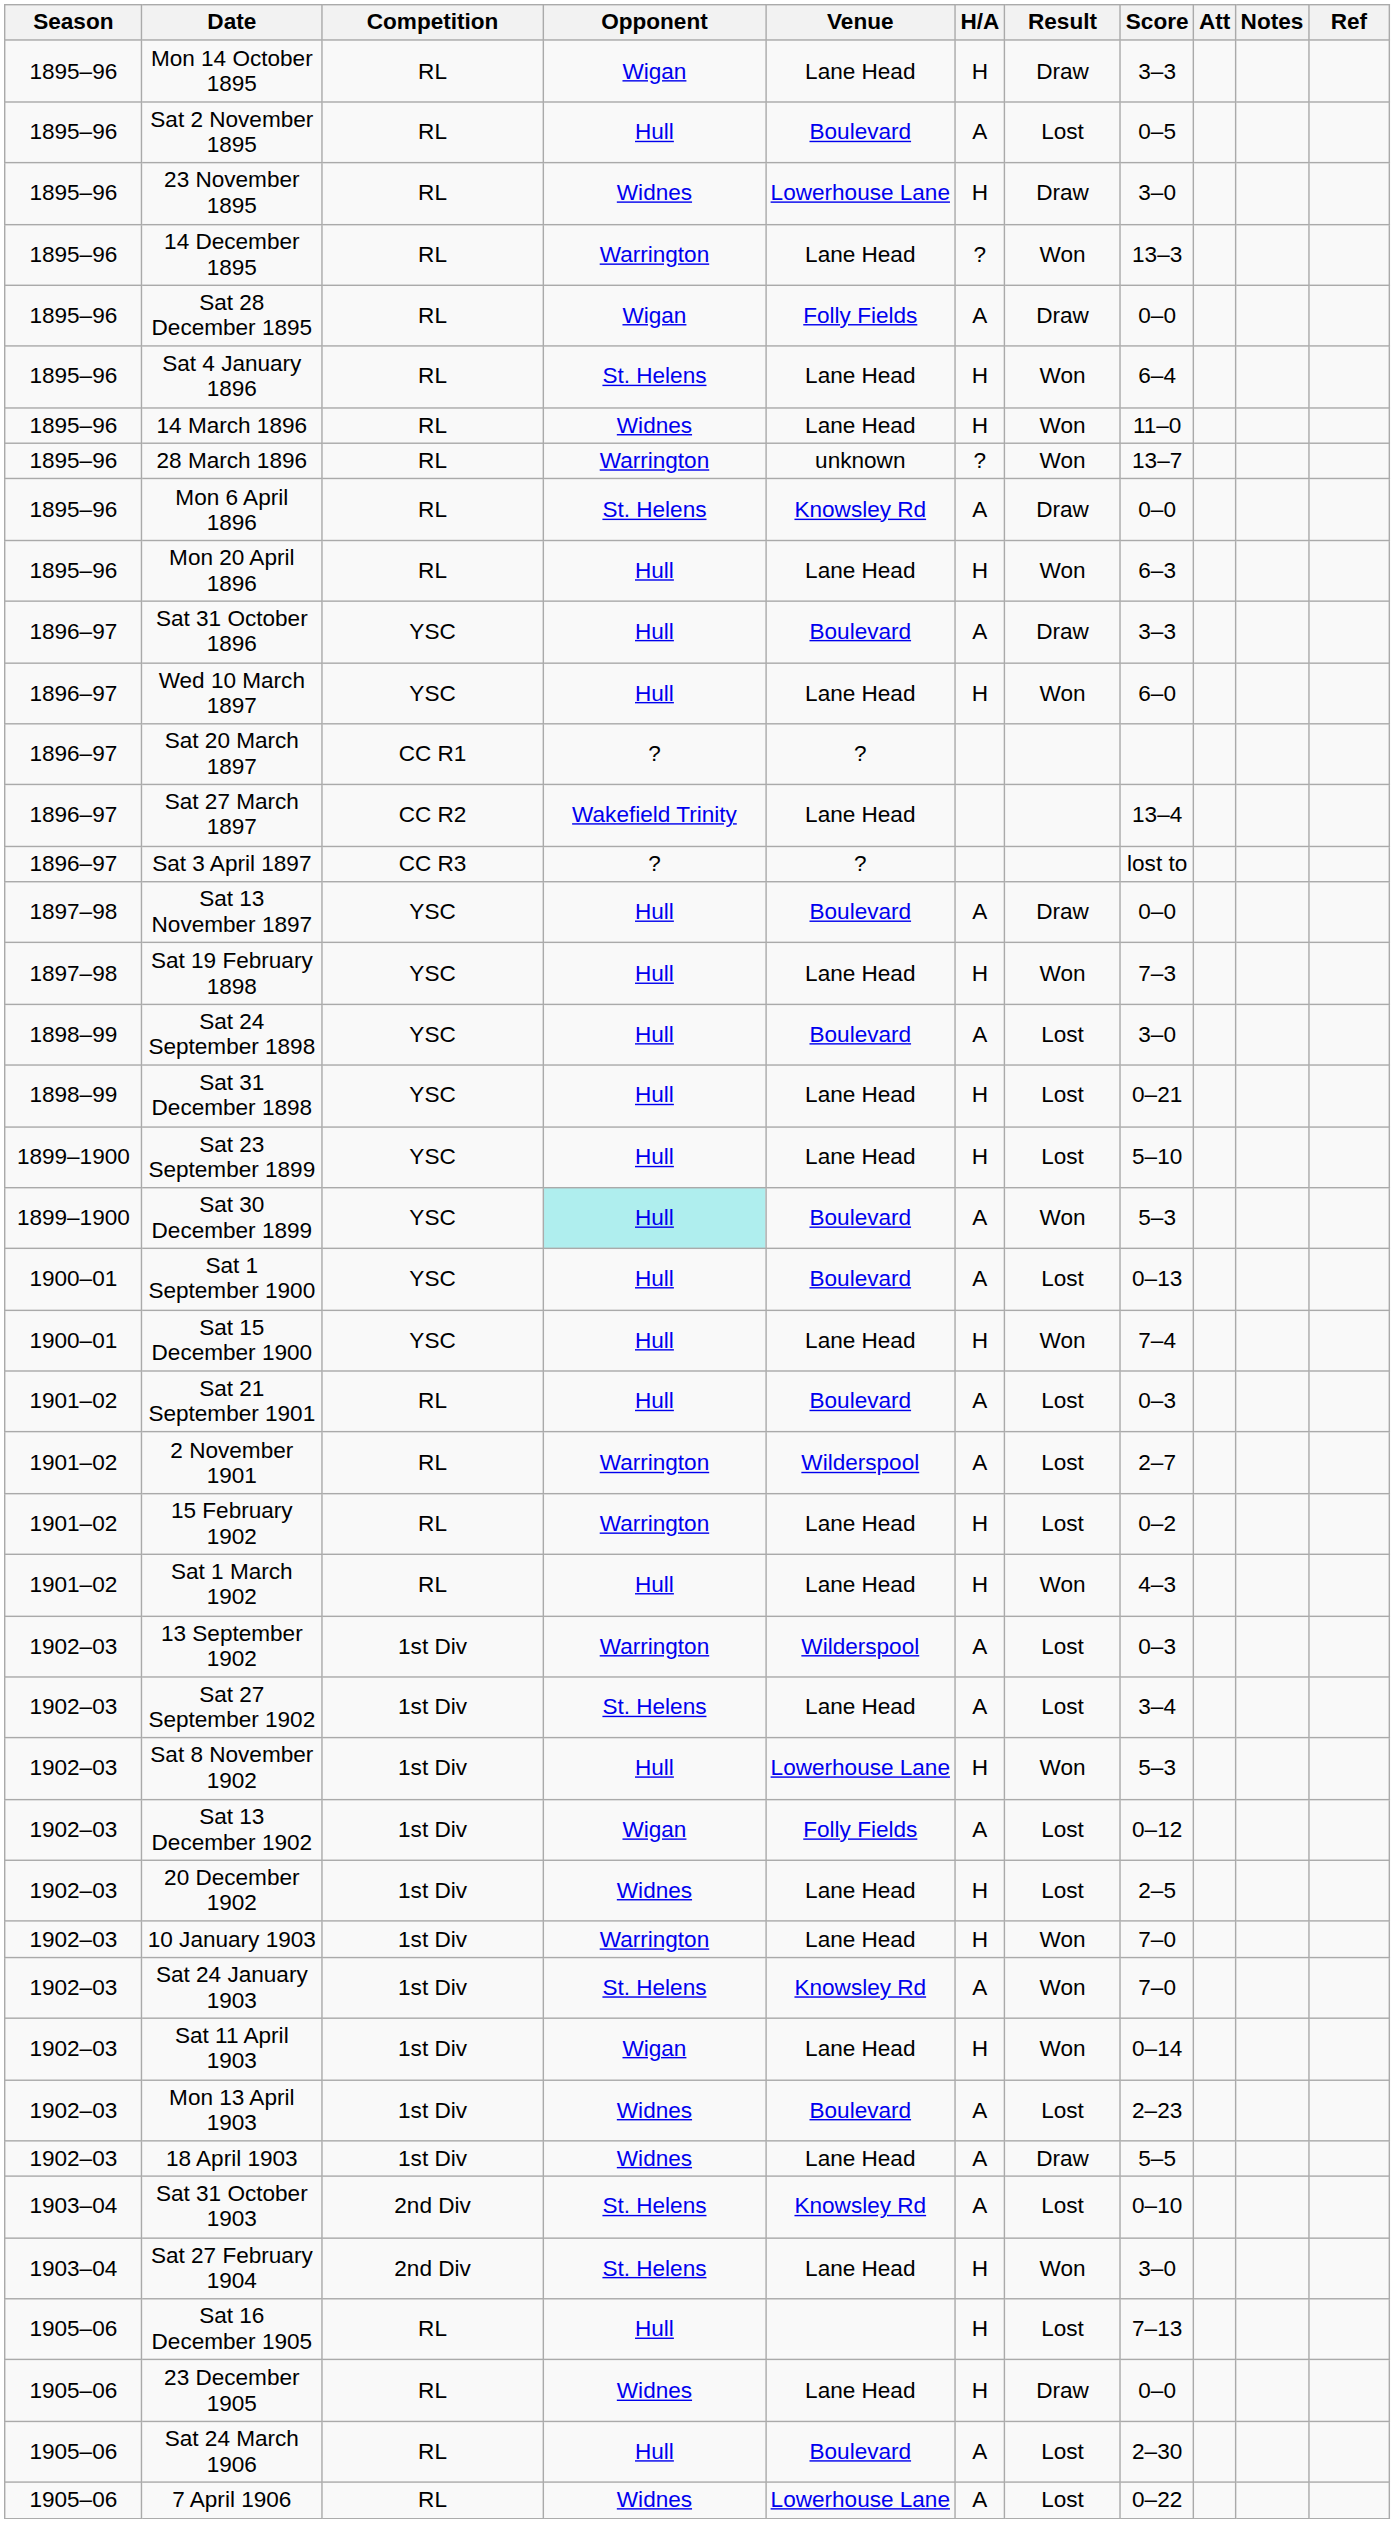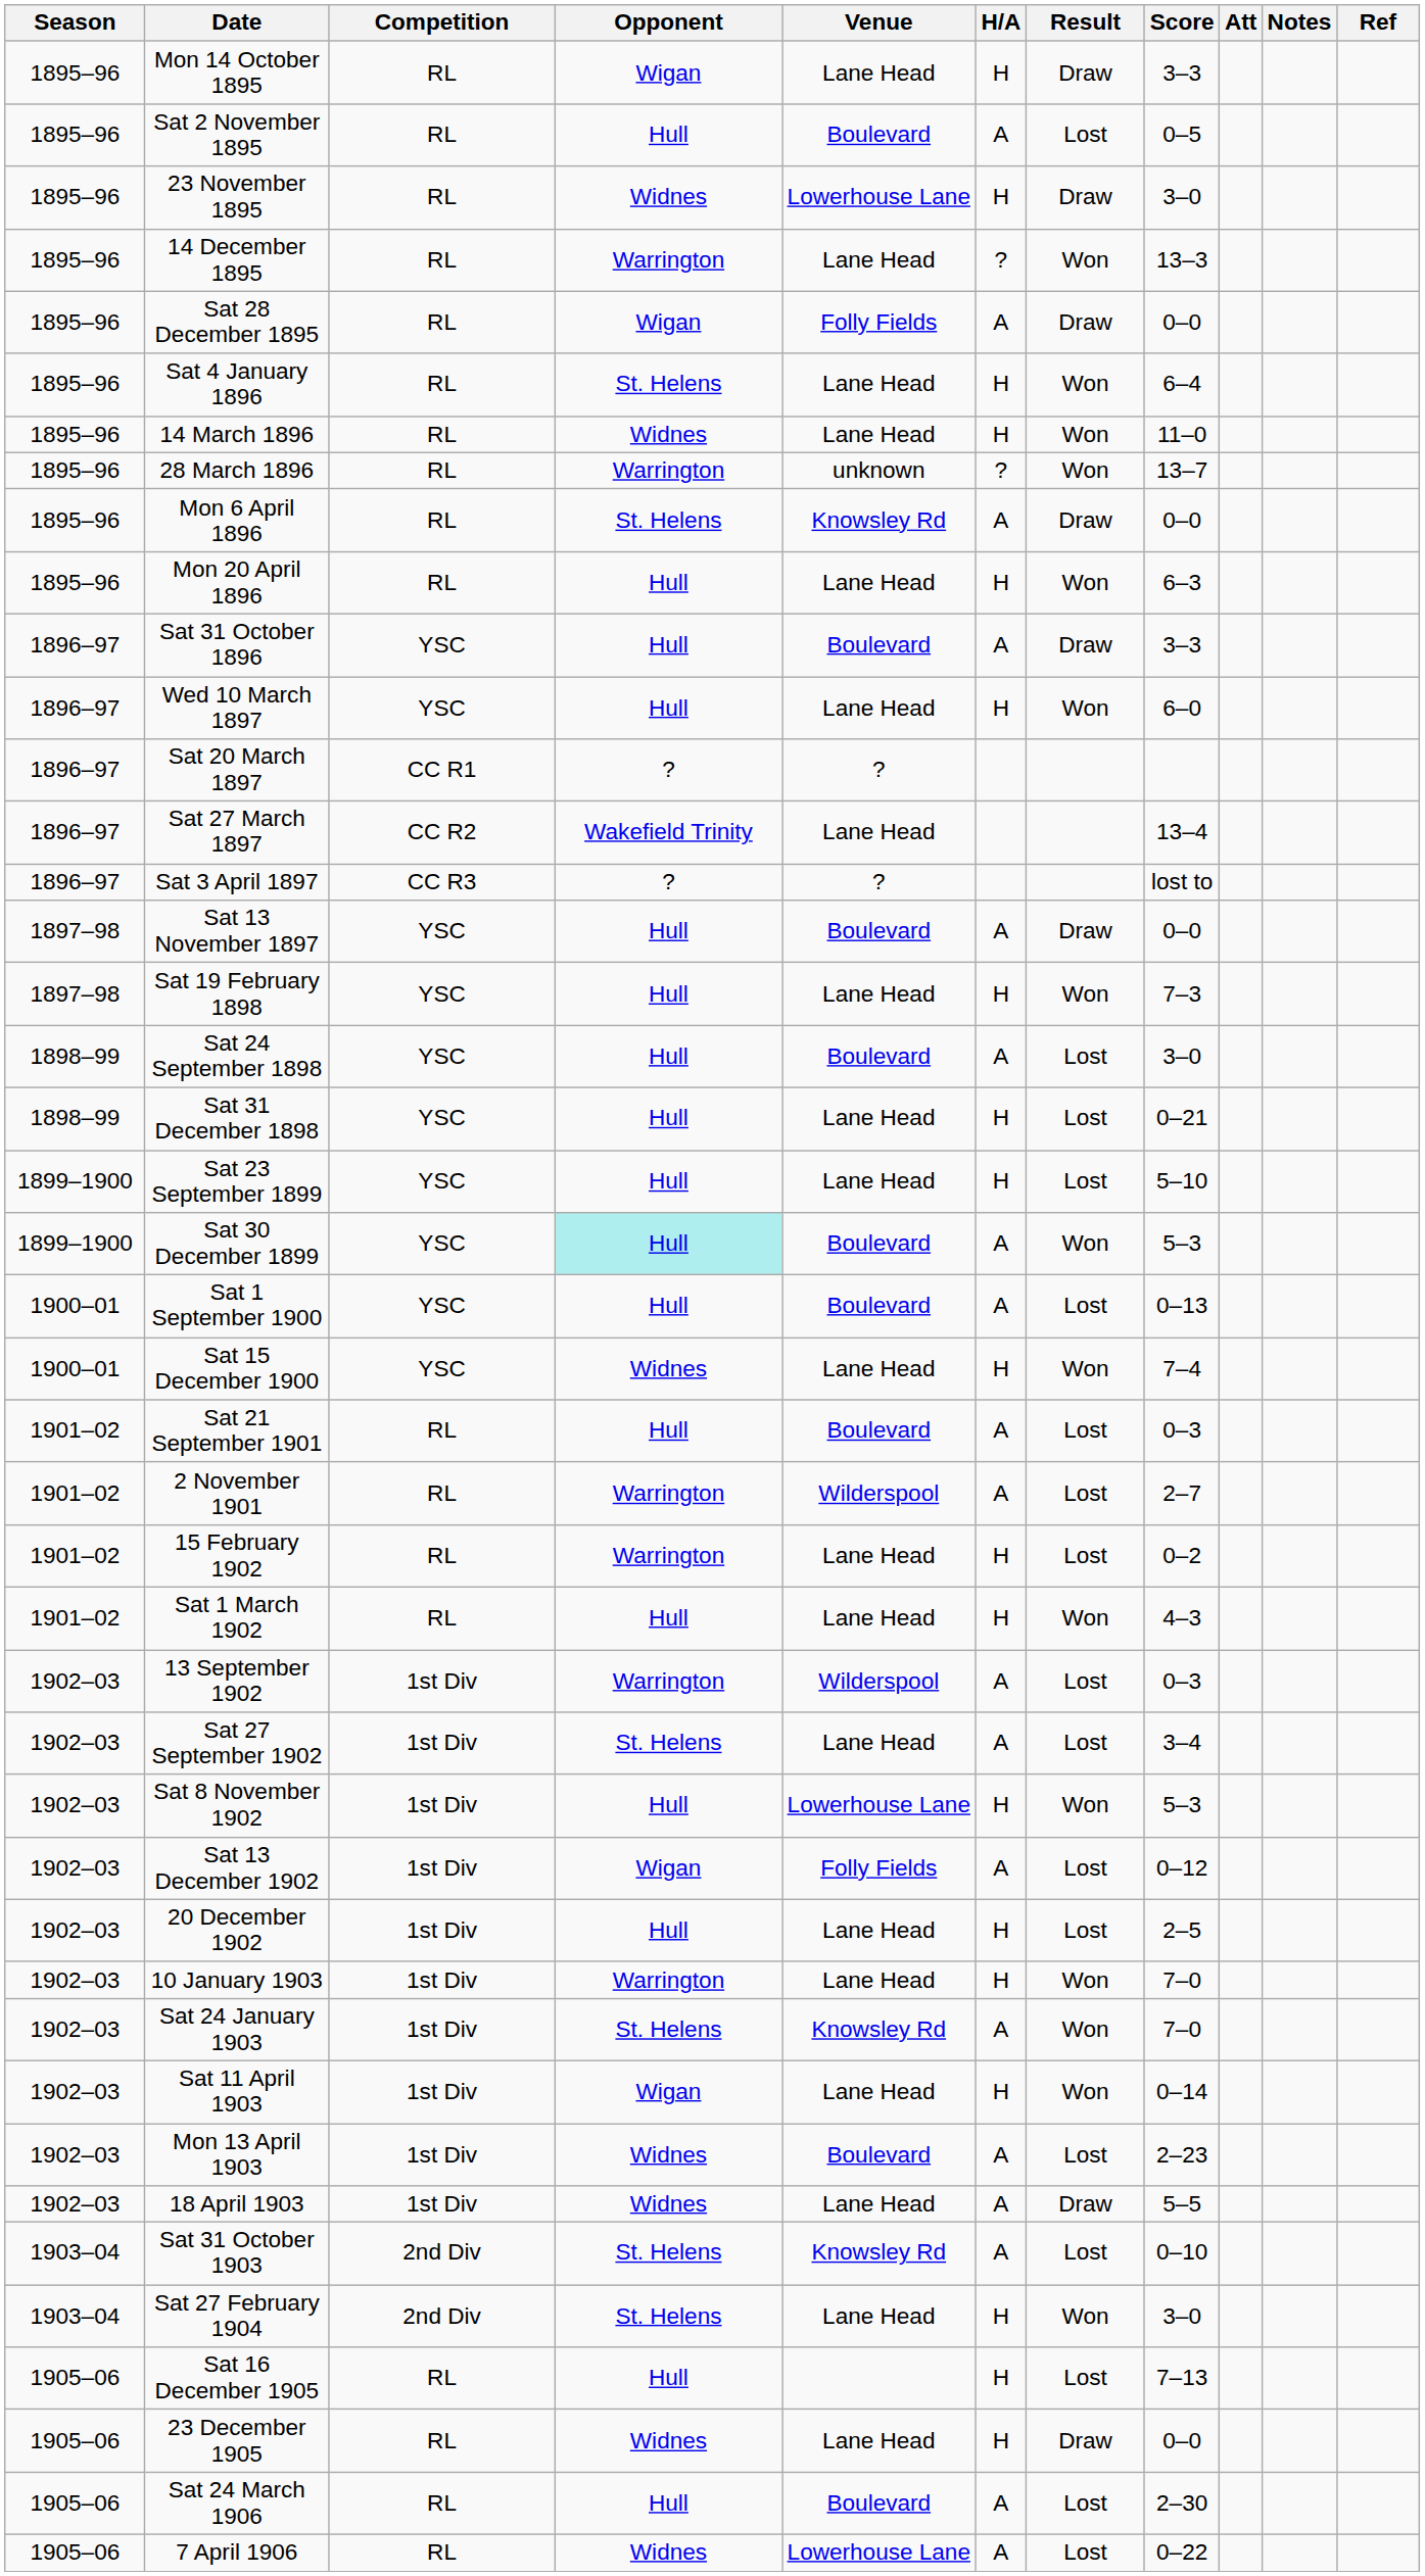Sat 15 December 1900 | Opponent: Hull -> Widnes
20 December 1902 | Opponent: Widnes -> Hull
